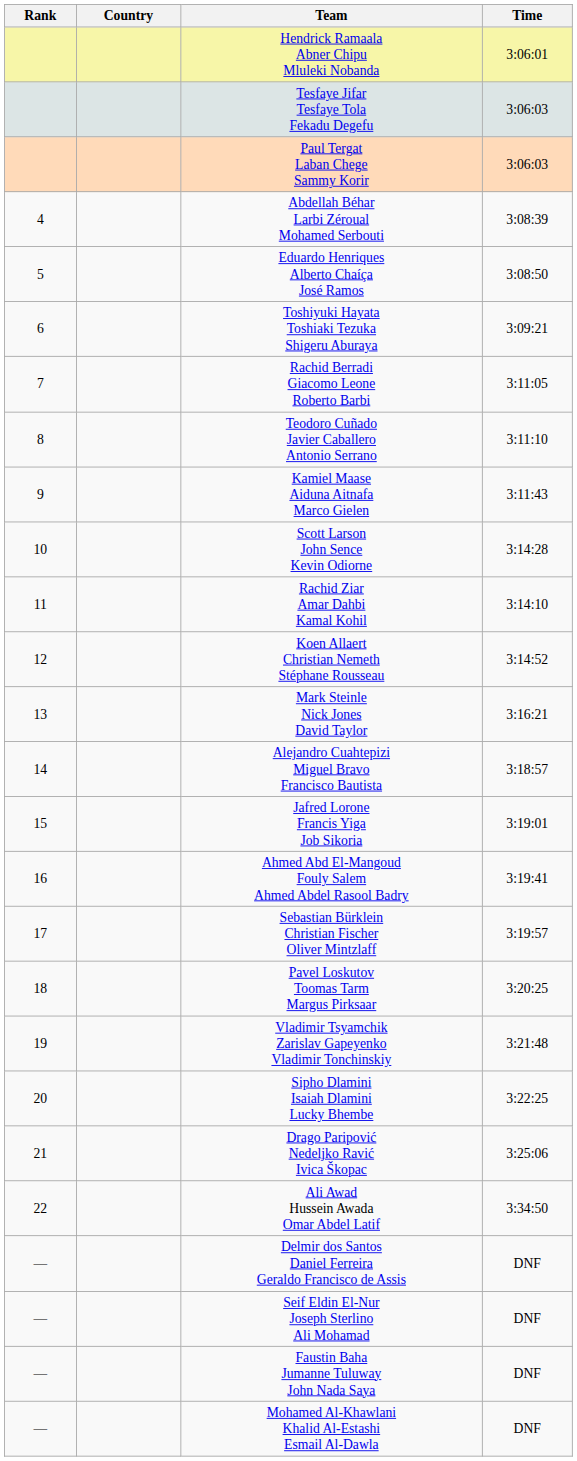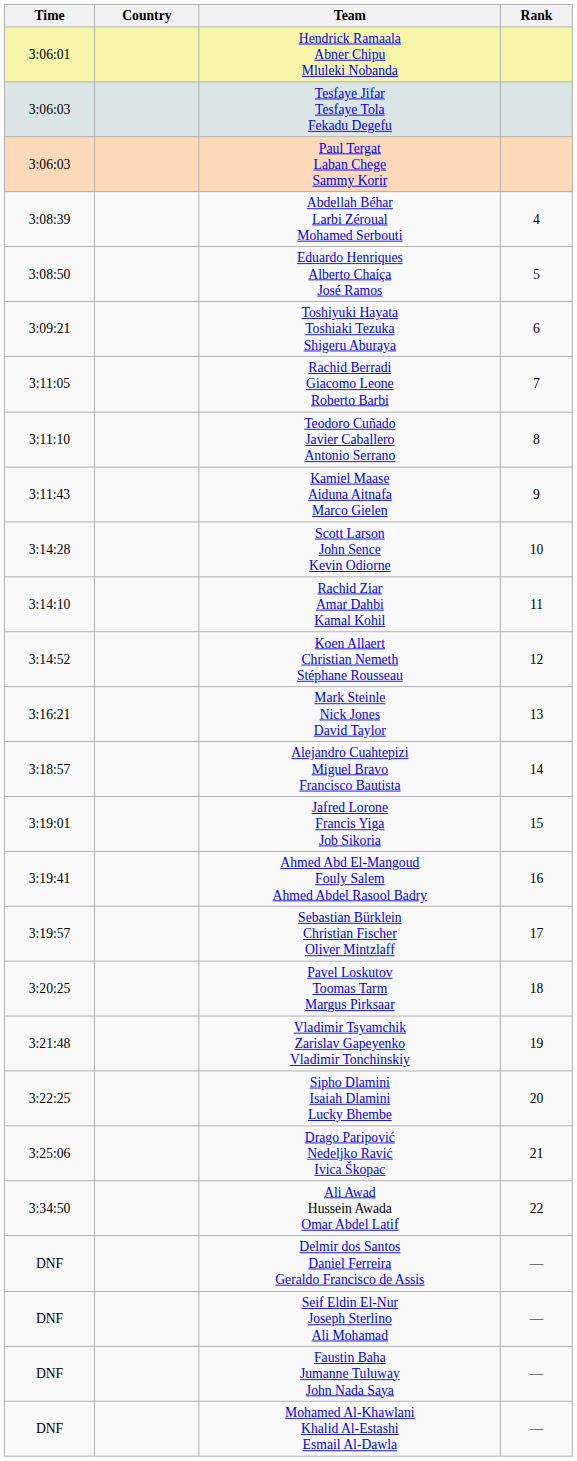columns swapped: Rank <-> Time
